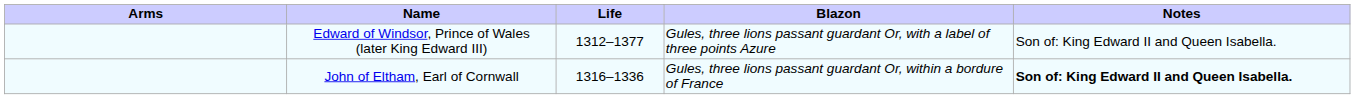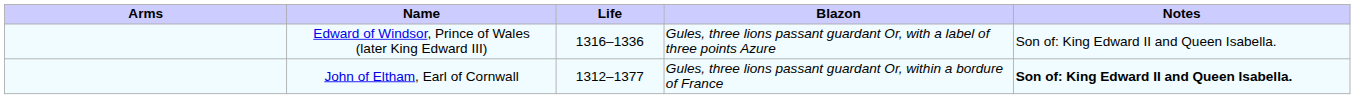Edward of Windsor, Prince of Wales (later King Edward III) | Life: 1312–1377 -> 1316–1336
John of Eltham, Earl of Cornwall | Life: 1316–1336 -> 1312–1377
